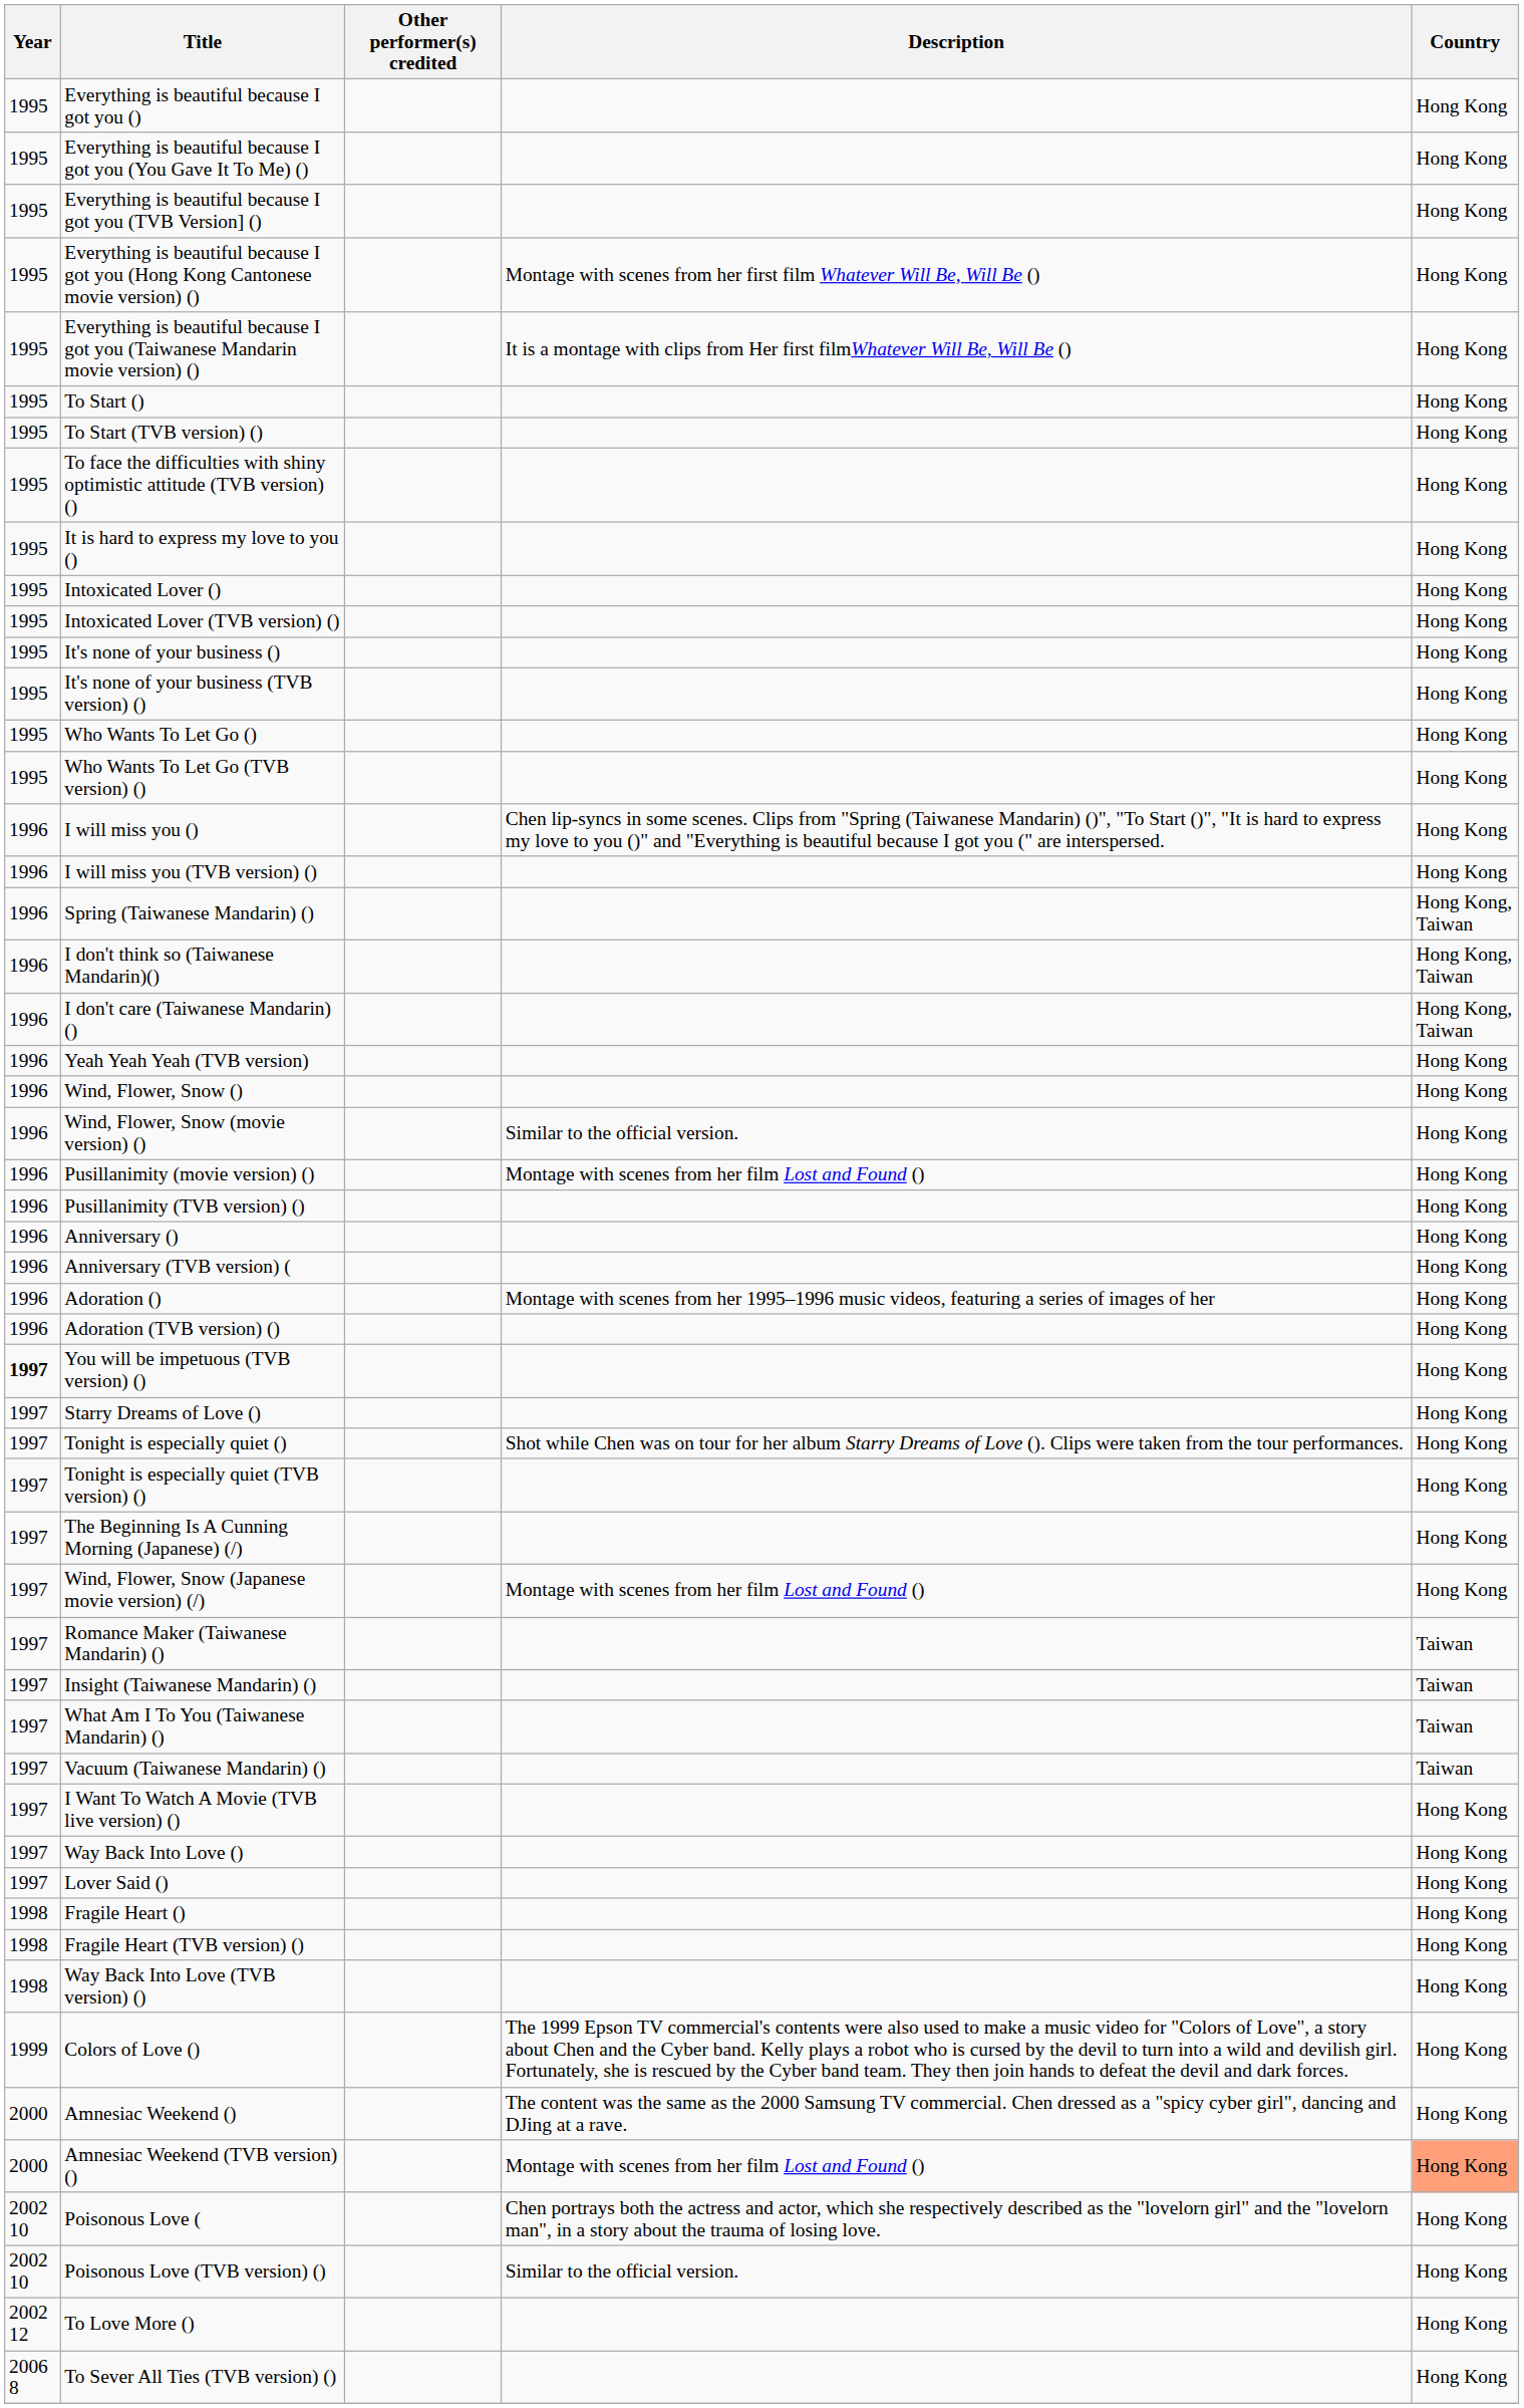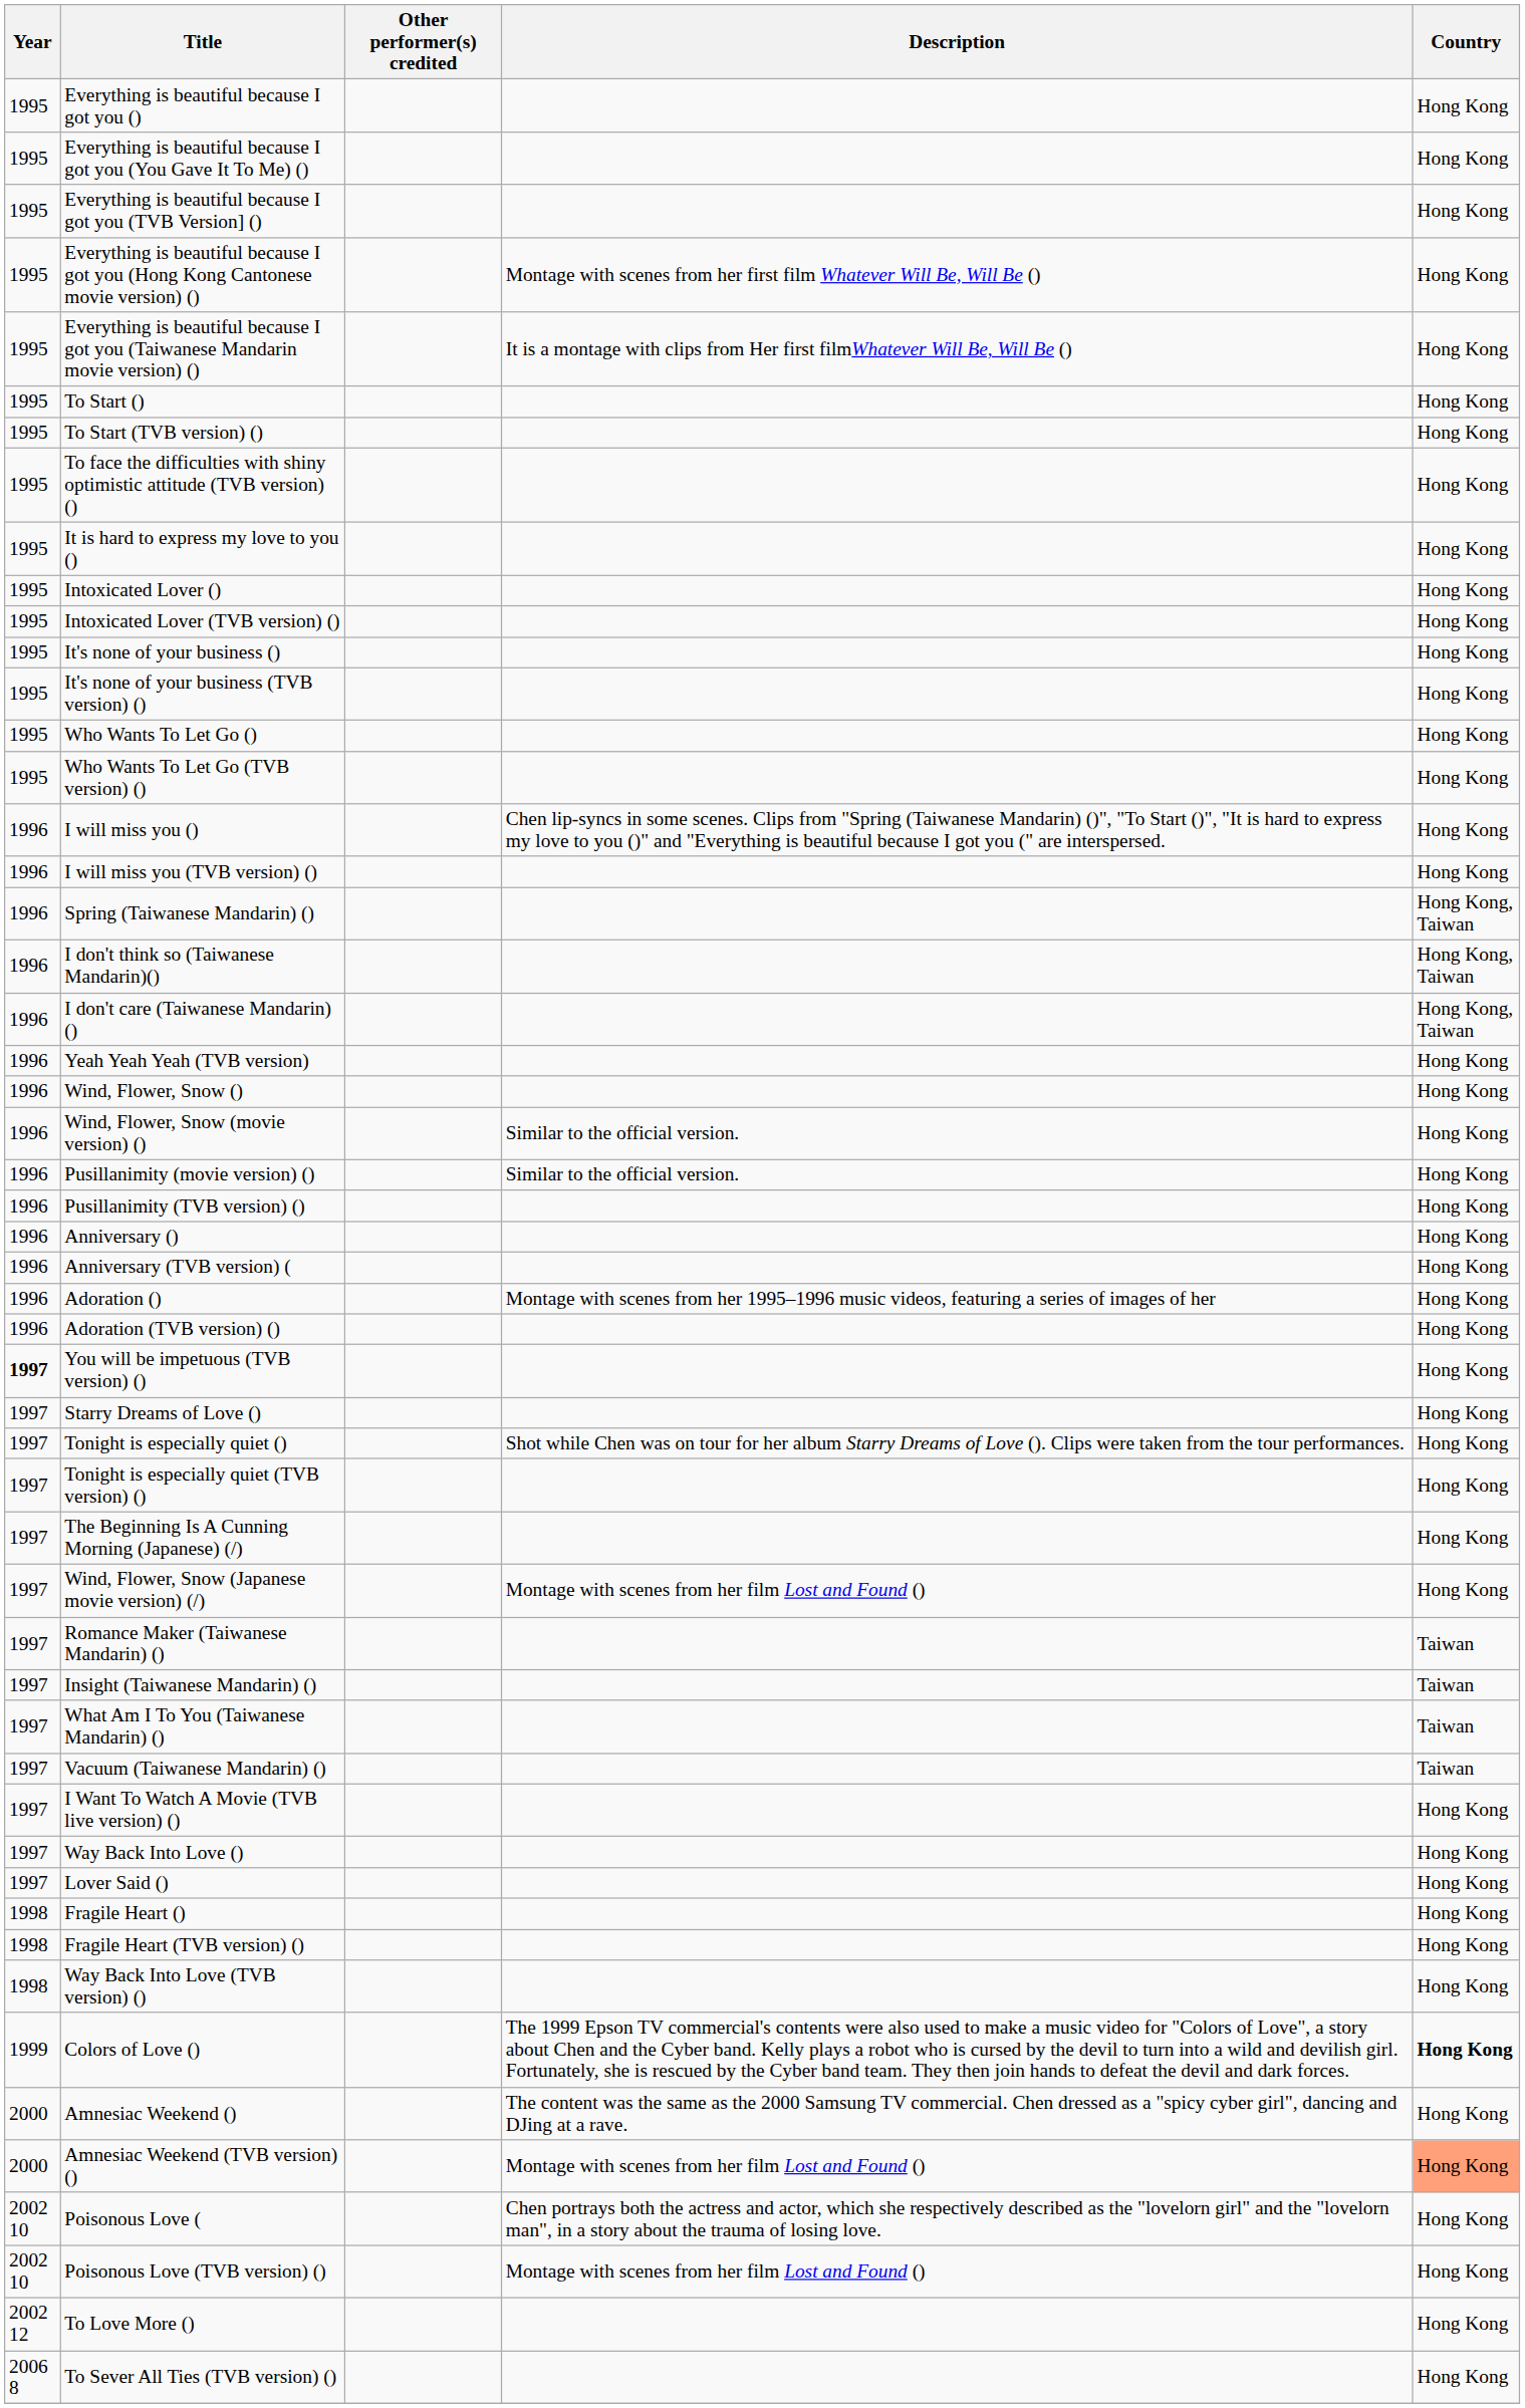Pusillanimity (movie version) () | Description: Montage with scenes from her film Lost and Found () -> Similar to the official version.
Colors of Love () | Country: normal -> bold
Poisonous Love (TVB version) () | Description: Similar to the official version. -> Montage with scenes from her film Lost and Found ()
